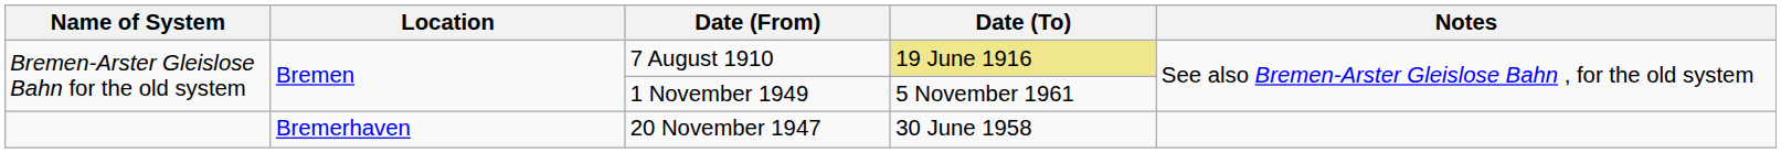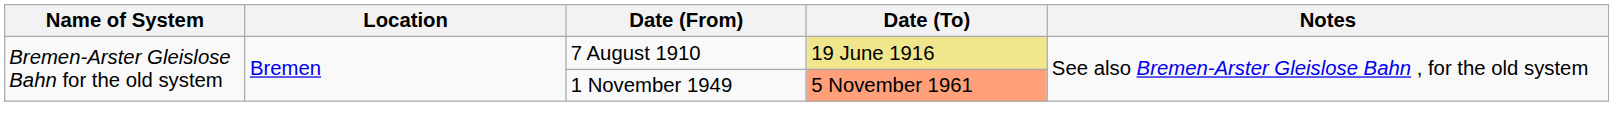1 November 1949 | Date (To): no background -> lightsalmon background
- row: Bremerhaven | 20 November 1947 | 30 June 1958
